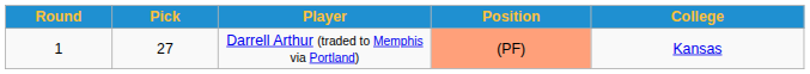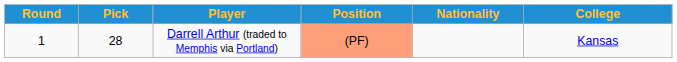+ column: Nationality
Darrell Arthur (traded to Memphis via Portland) | Pick: 27 -> 28
